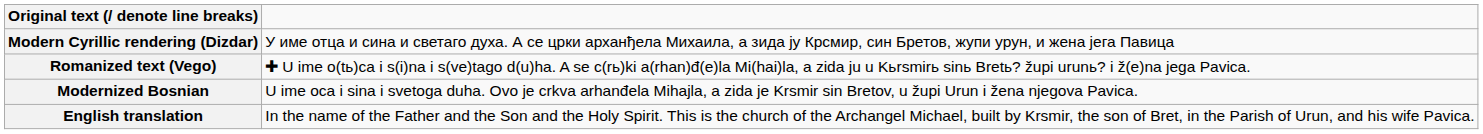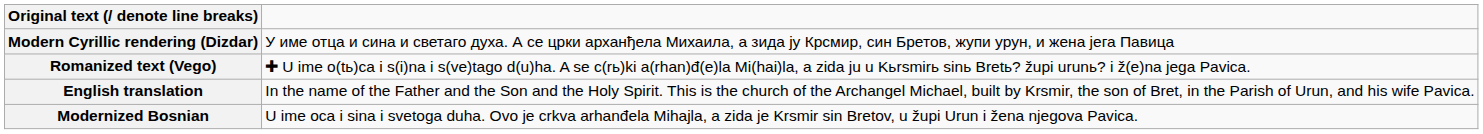rows swapped: Modernized Bosnian <-> English translation
